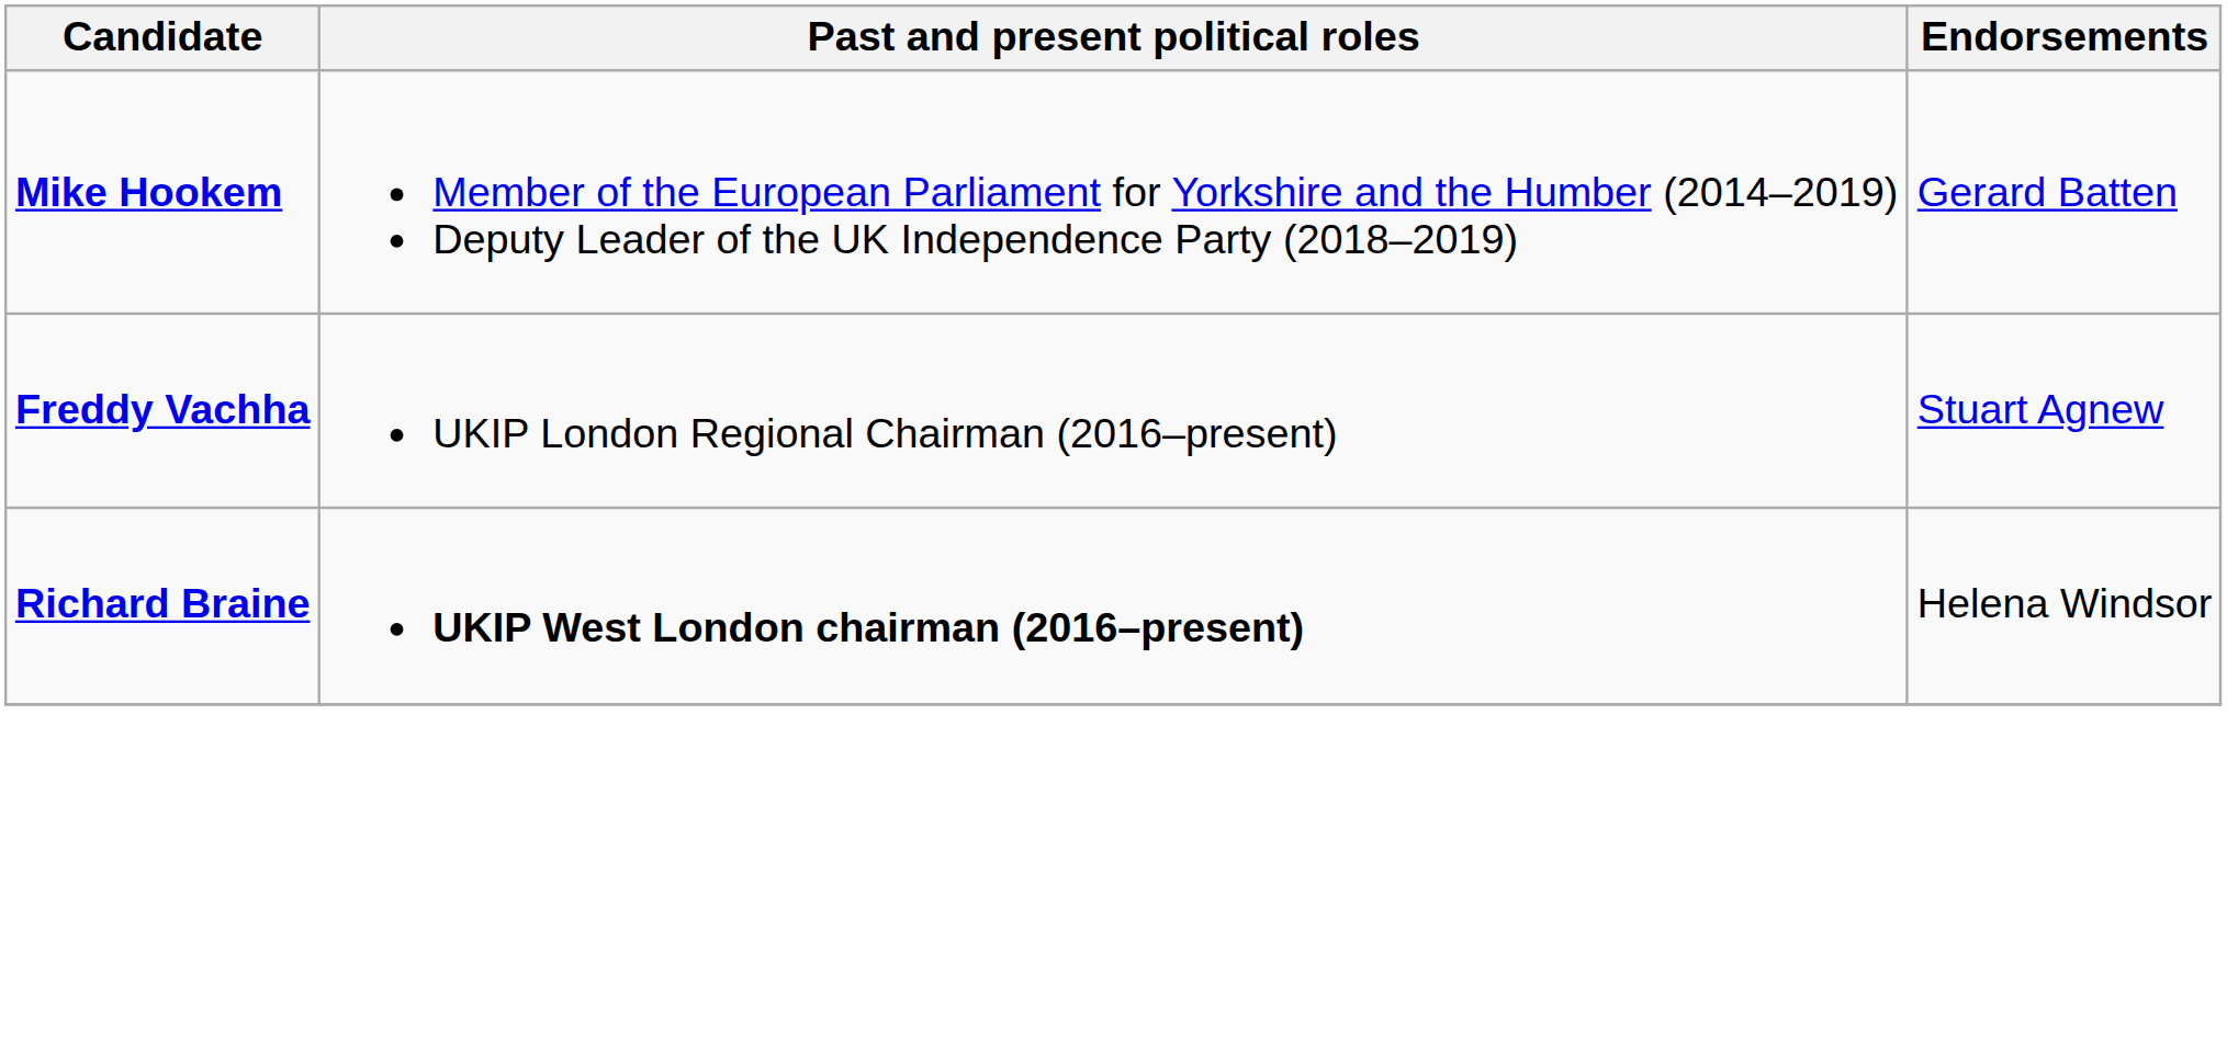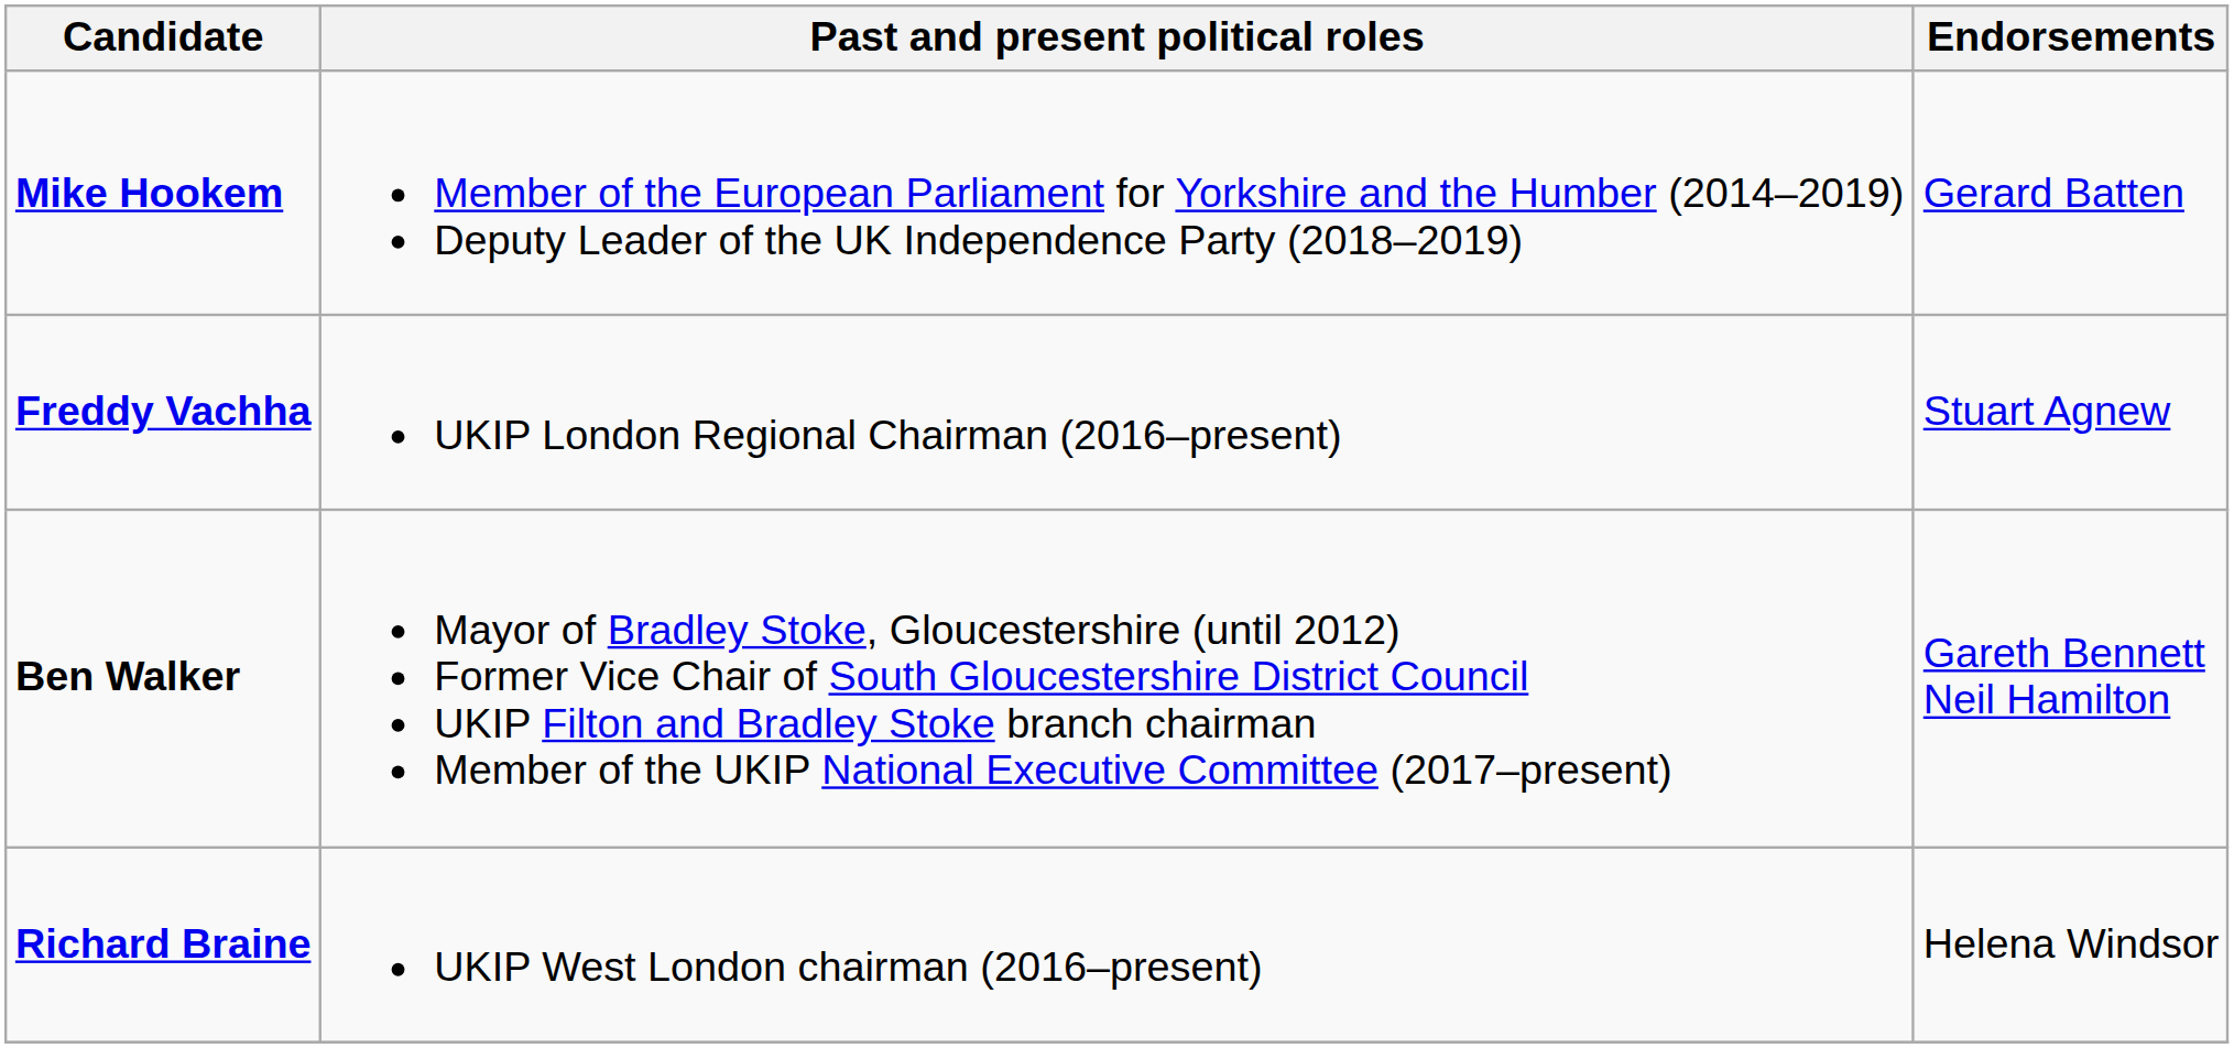+ row: Ben Walker | Mayor of Bradley Stoke, Gloucestershire (until 2012) Former Vice Chair of South Gloucestershire District Council UKIP Filton and Bradley Stoke branch chairman Member of the UKIP National Executive Committee (2017–present) | Gareth Bennett Neil Hamilton
Richard Braine | Past and present political roles: bold -> normal
